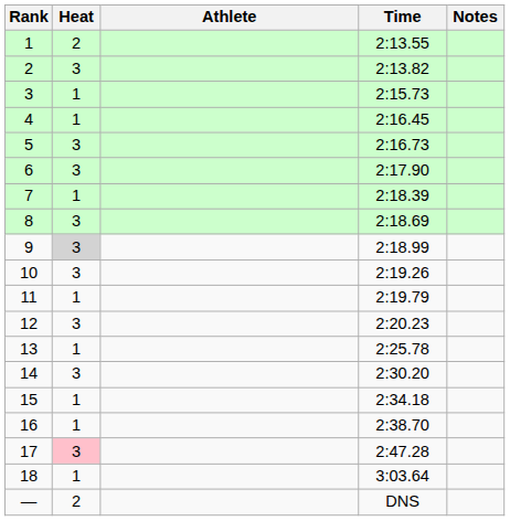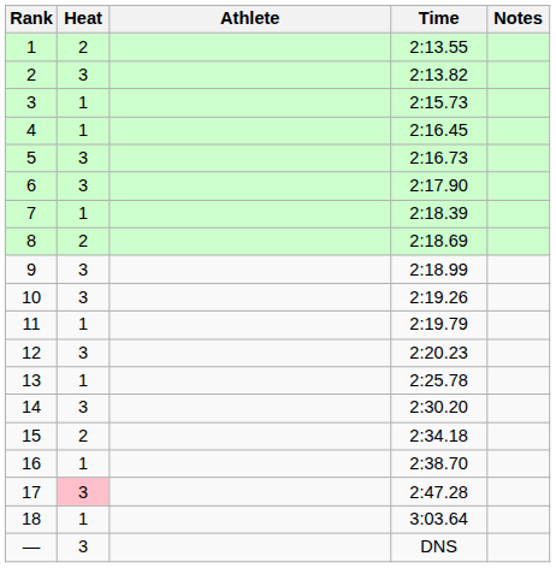8 | Heat: 3 -> 2
9 | Heat: lightgrey background -> no background
15 | Heat: 1 -> 2
— | Heat: 2 -> 3
